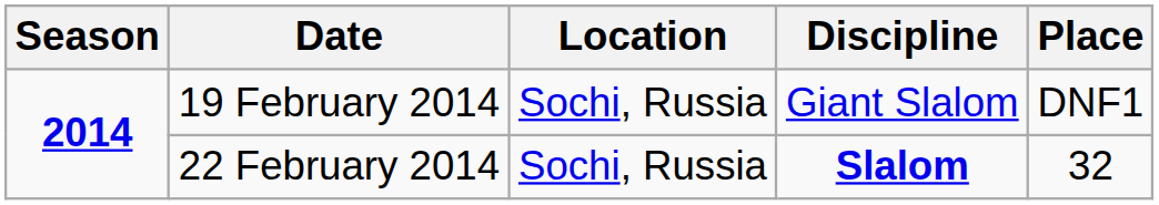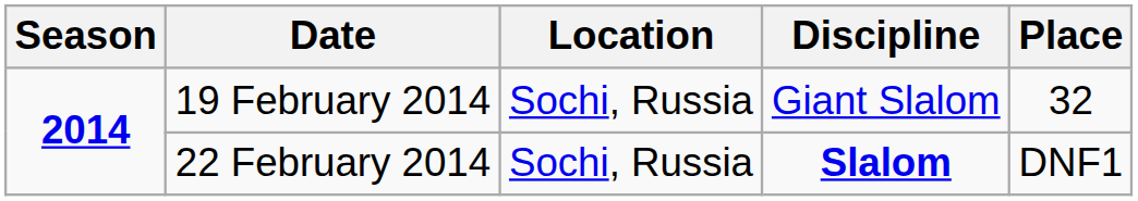19 February 2014 | Place: DNF1 -> 32
22 February 2014 | Place: 32 -> DNF1
